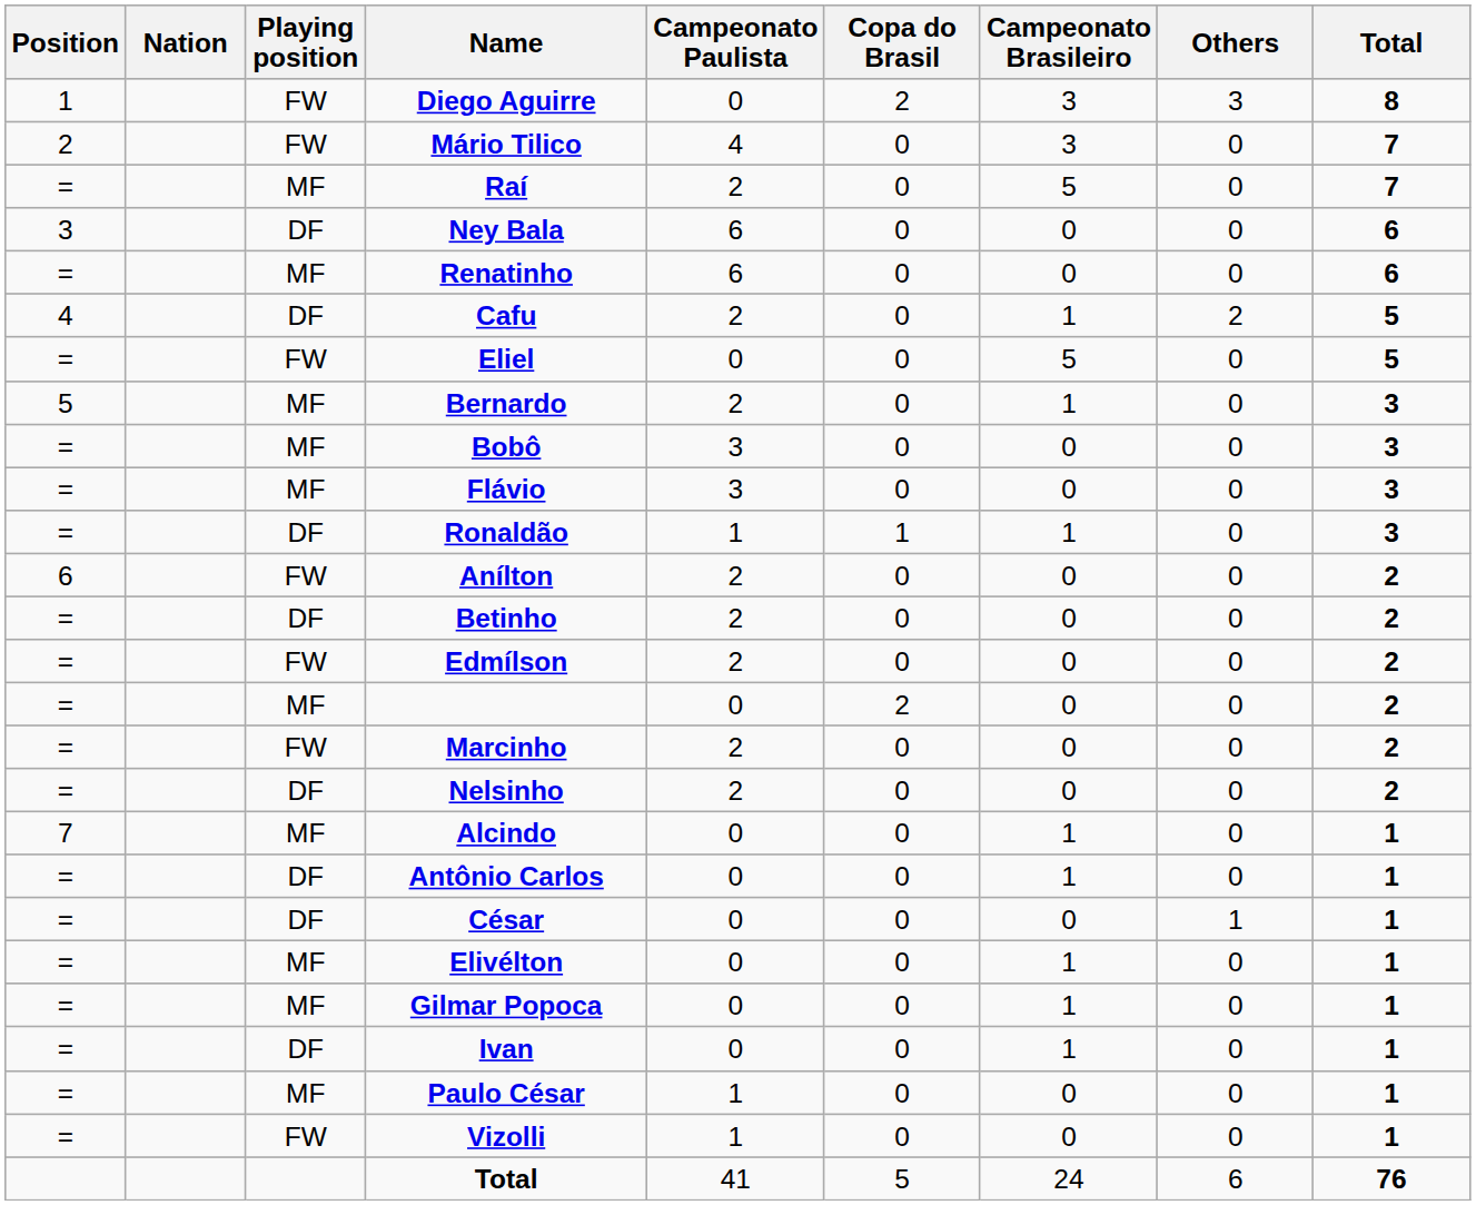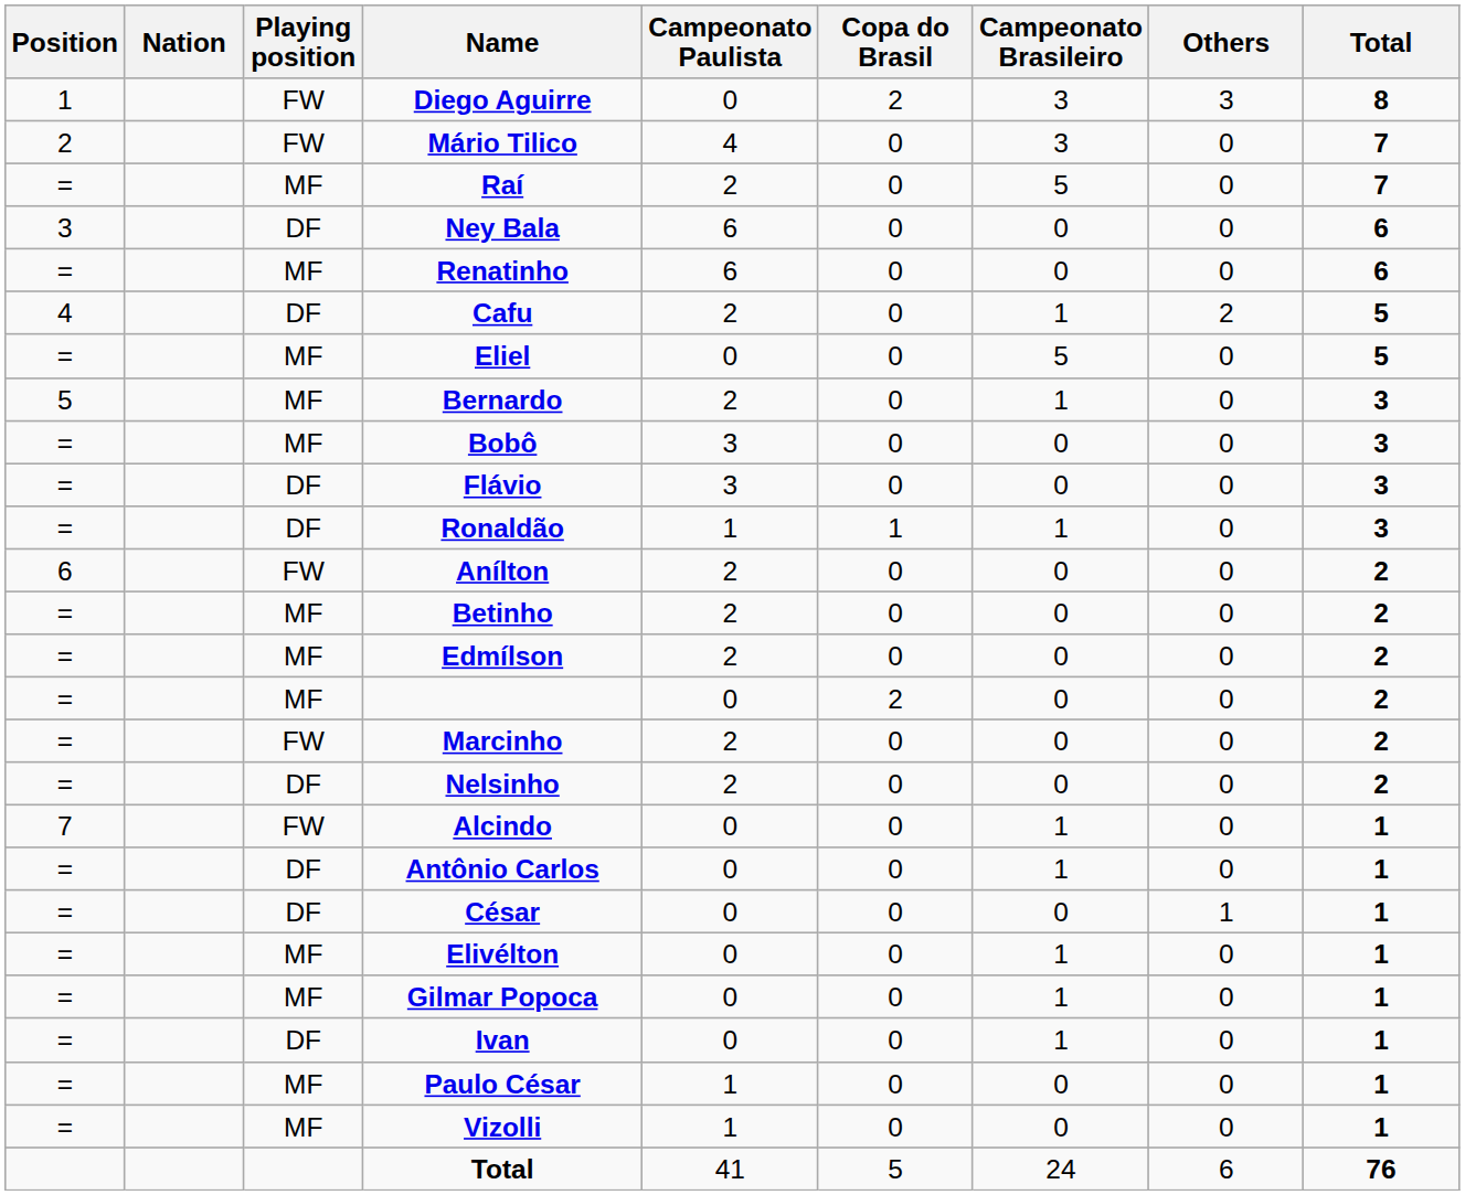Eliel | Playing position: FW -> MF
Flávio | Playing position: MF -> DF
Betinho | Playing position: DF -> MF
Edmílson | Playing position: FW -> MF
Alcindo | Playing position: MF -> FW
Vizolli | Playing position: FW -> MF
